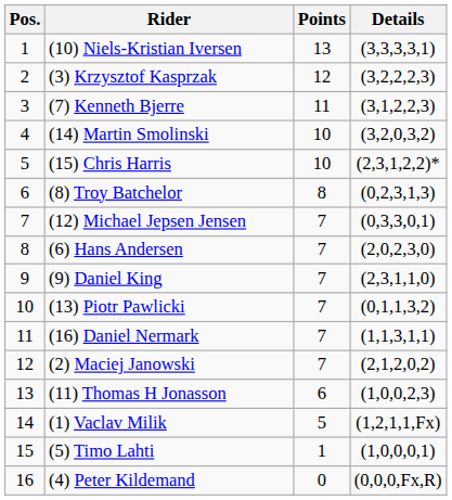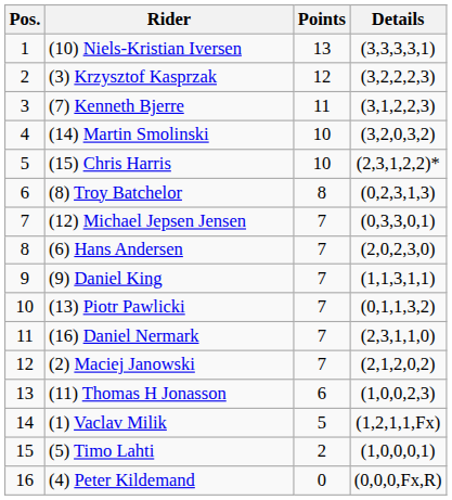(9) Daniel King | Details: (2,3,1,1,0) -> (1,1,3,1,1)
(16) Daniel Nermark | Details: (1,1,3,1,1) -> (2,3,1,1,0)
(5) Timo Lahti | Points: 1 -> 2
